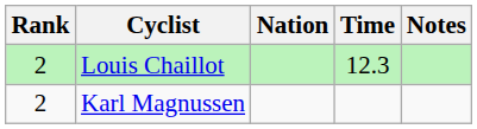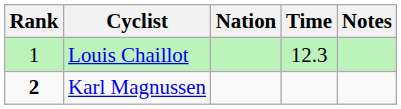Louis Chaillot | Rank: 2 -> 1
Karl Magnussen | Rank: normal -> bold
